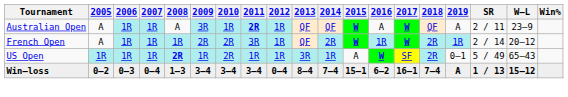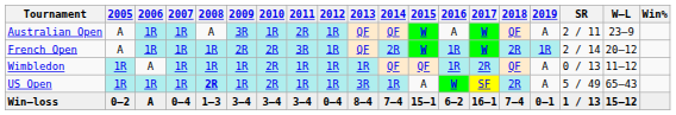Australian Open | 2011: bold -> normal
+ row: Wimbledon | 1R | A | 1R | 1R | 1R | 2R | 1R | 1R | 1R | QF | QF | 1R | 2R | QF | A | 0 / 13 | 11–12
US Open | 2019: 0–1 -> A
Win–loss | 2006: 0–3 -> A
Win–loss | 2019: A -> 0–1
